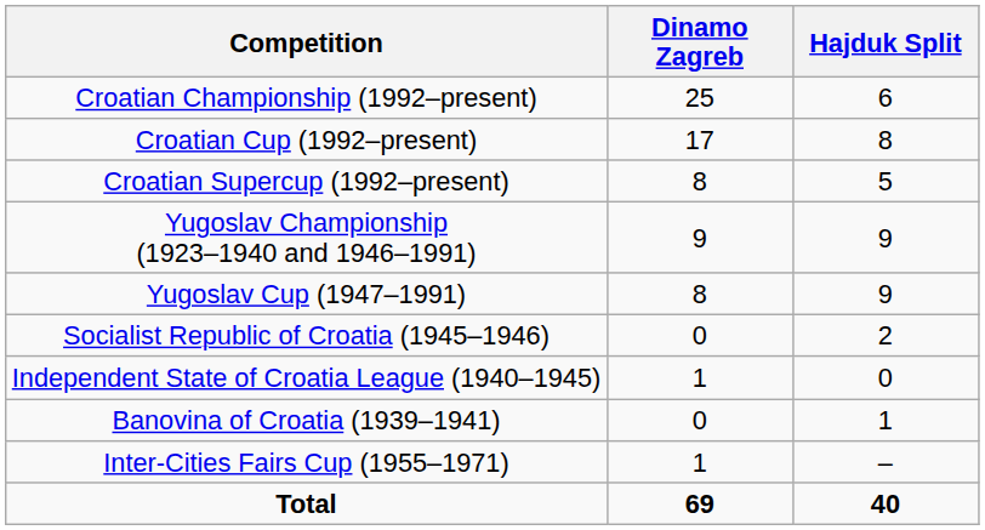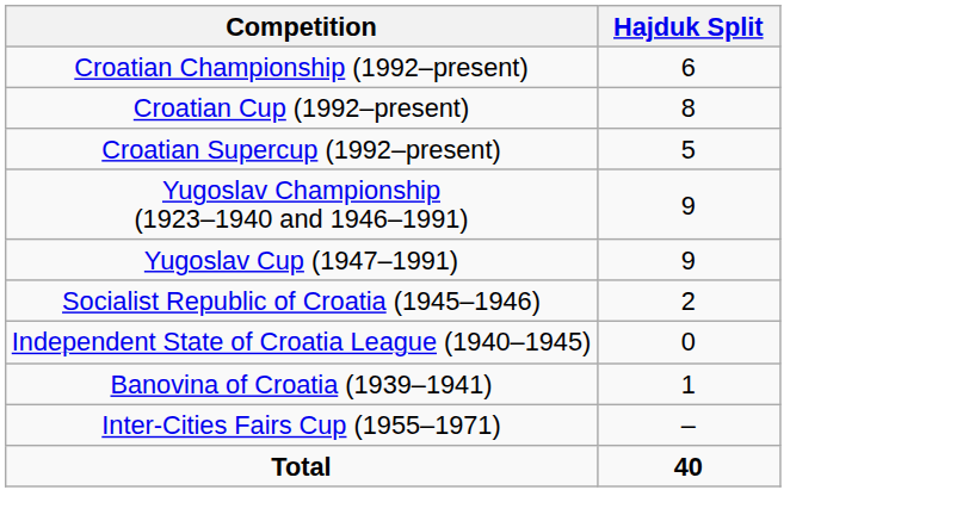- column: Dinamo Zagreb | 25 | 17 | 8 | 9 | 8 | 0 | 1 | 0 | 1 | 69
